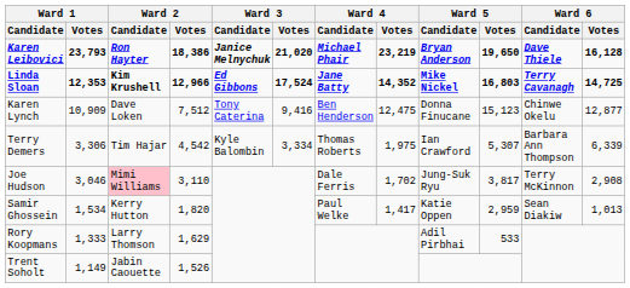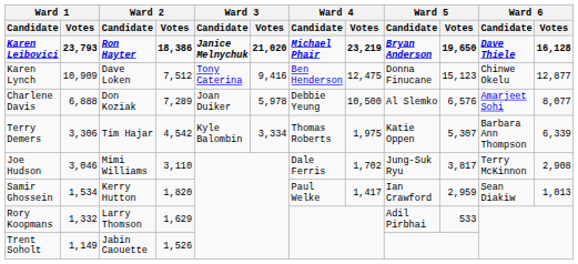- row: Linda Sloan | 12,353 | Kim Krushell | 12,966 | Ed Gibbons | 17,524 | Jane Batty | 14,352 | Mike Nickel | 16,803 | Terry Cavanagh | 14,725
+ row: Charlene Davis | 6,888 | Don Koziak | 7,289 | Joan Duiker | 5,978 | Debbie Yeung | 10,500 | Al Slemko | 6,576 | Amarjeet Sohi | 8,077
Terry Demers | Ward 5 / Candidate: Ian Crawford -> Katie Oppen
Joe Hudson | Ward 2 / Candidate: pink background -> no background
Samir Ghossein | Ward 5 / Candidate: Katie Oppen -> Ian Crawford
Rory Koopmans | Ward 1 / Votes: 1,333 -> 1,332
